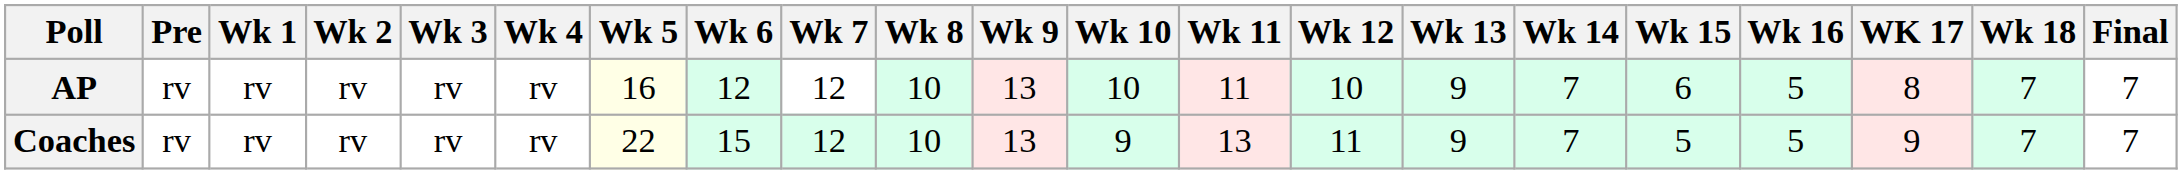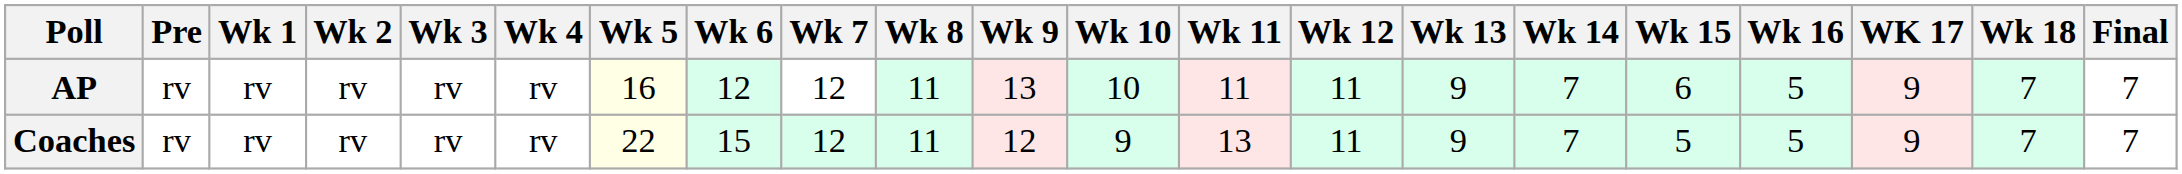AP | Wk 8: 10 -> 11
AP | Wk 12: 10 -> 11
AP | WK 17: 8 -> 9
Coaches | Wk 8: 10 -> 11
Coaches | Wk 9: 13 -> 12
